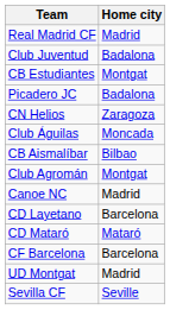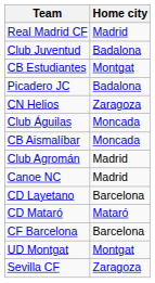CB Aismalíbar | Home city: Bilbao -> Moncada
Club Agromán | Home city: Montgat -> Madrid
UD Montgat | Home city: Madrid -> Montgat
Sevilla CF | Home city: Seville -> Zaragoza
